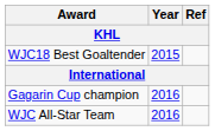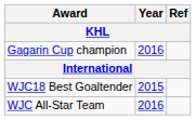rows swapped: Gagarin Cup champion <-> WJC18 Best Goaltender
